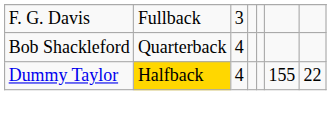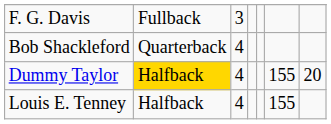Dummy Taylor | column 7: 22 -> 20
+ row: Louis E. Tenney | Halfback | 4 | 155
